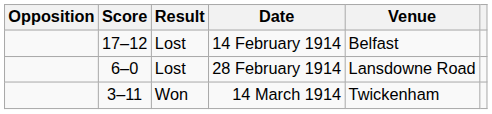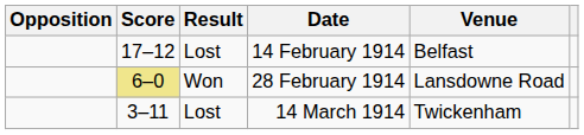28 February 1914 | Score: no background -> khaki background
28 February 1914 | Result: Lost -> Won
14 March 1914 | Result: Won -> Lost
